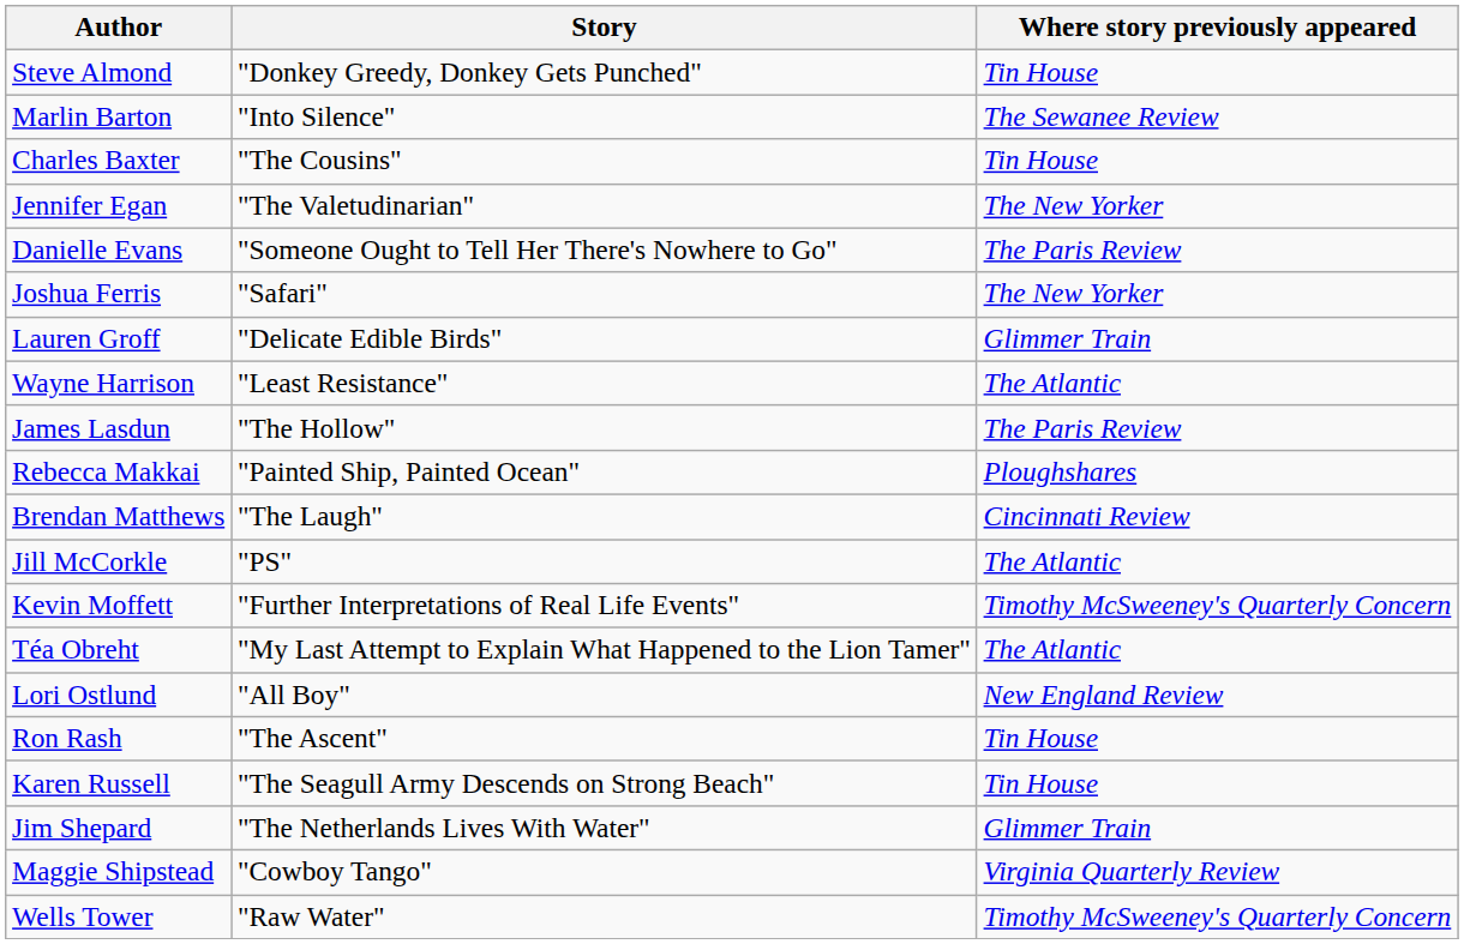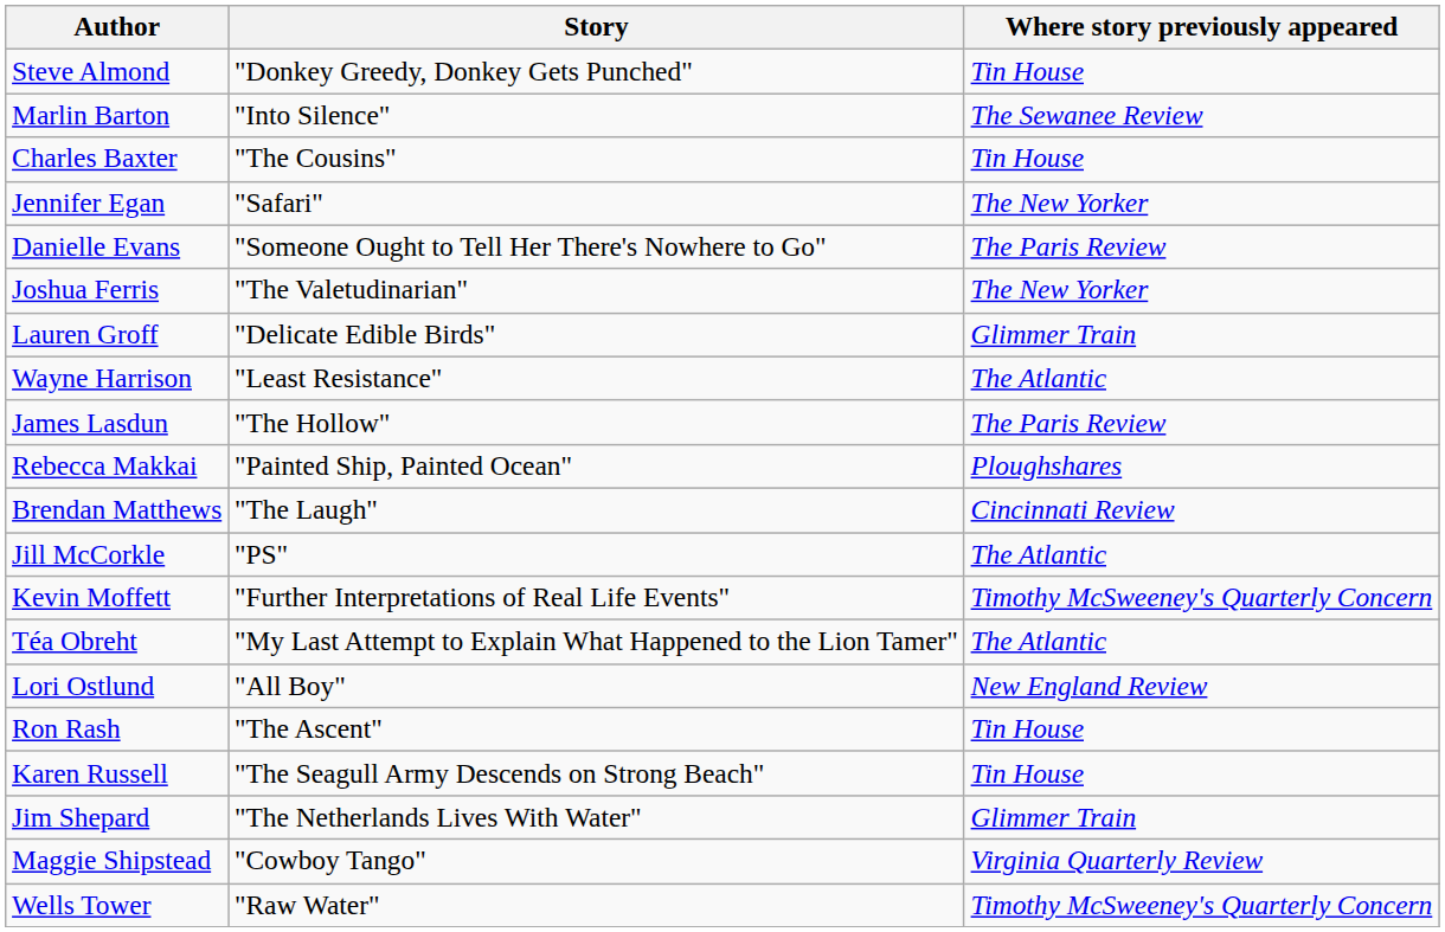Jennifer Egan | Story: "The Valetudinarian" -> "Safari"
Joshua Ferris | Story: "Safari" -> "The Valetudinarian"
